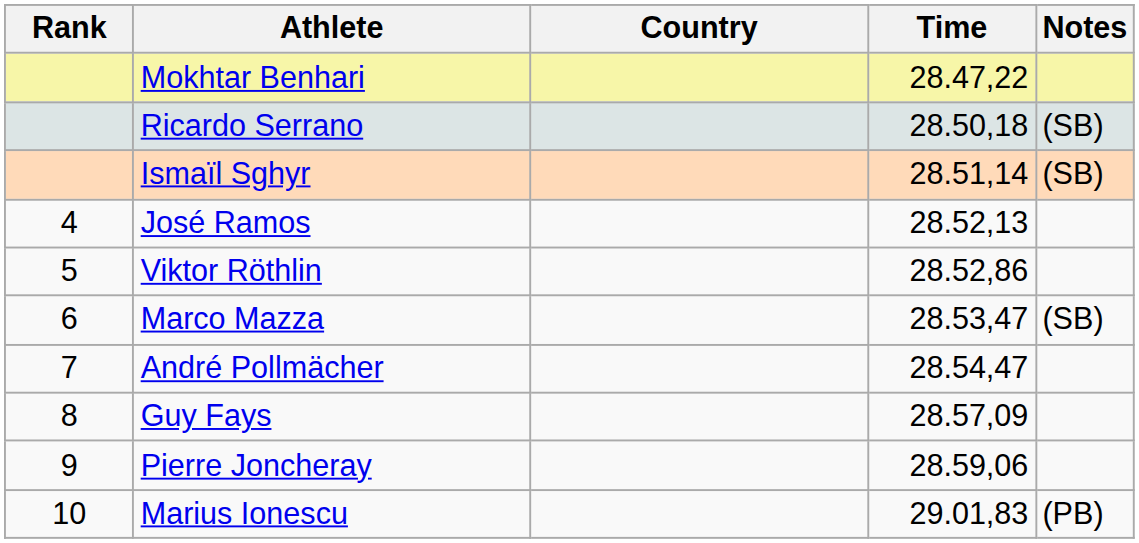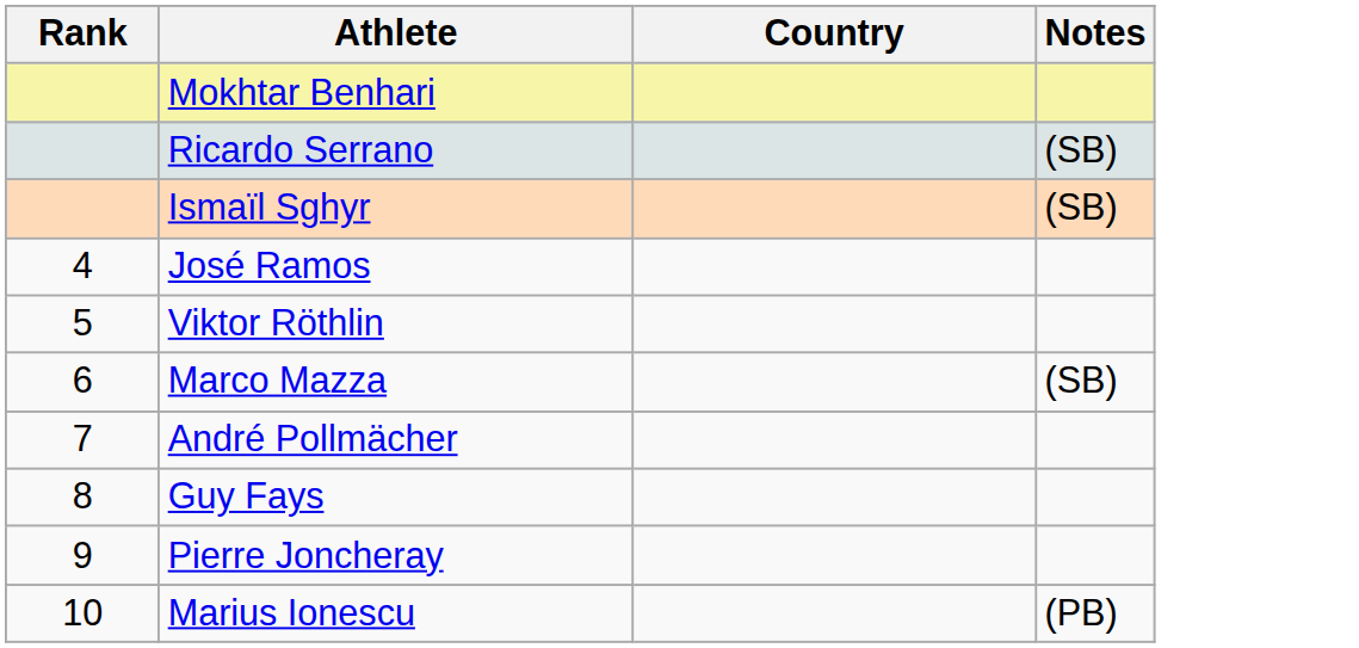- column: Time | 28.47,22 | 28.50,18 | 28.51,14 | 28.52,13 | 28.52,86 | 28.53,47 | 28.54,47 | 28.57,09 | 28.59,06 | 29.01,83
